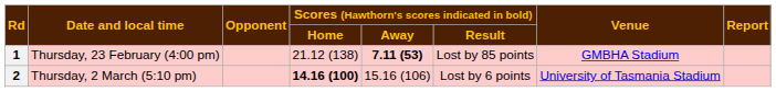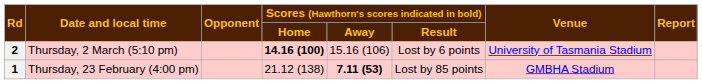rows swapped: 1 <-> 2
